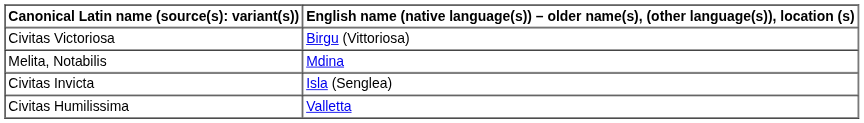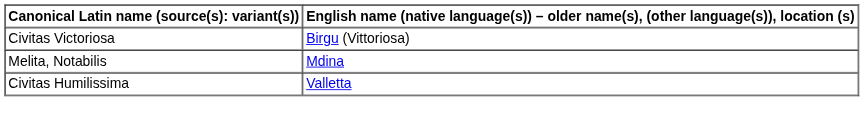- row: Civitas Invicta | Isla (Senglea)
